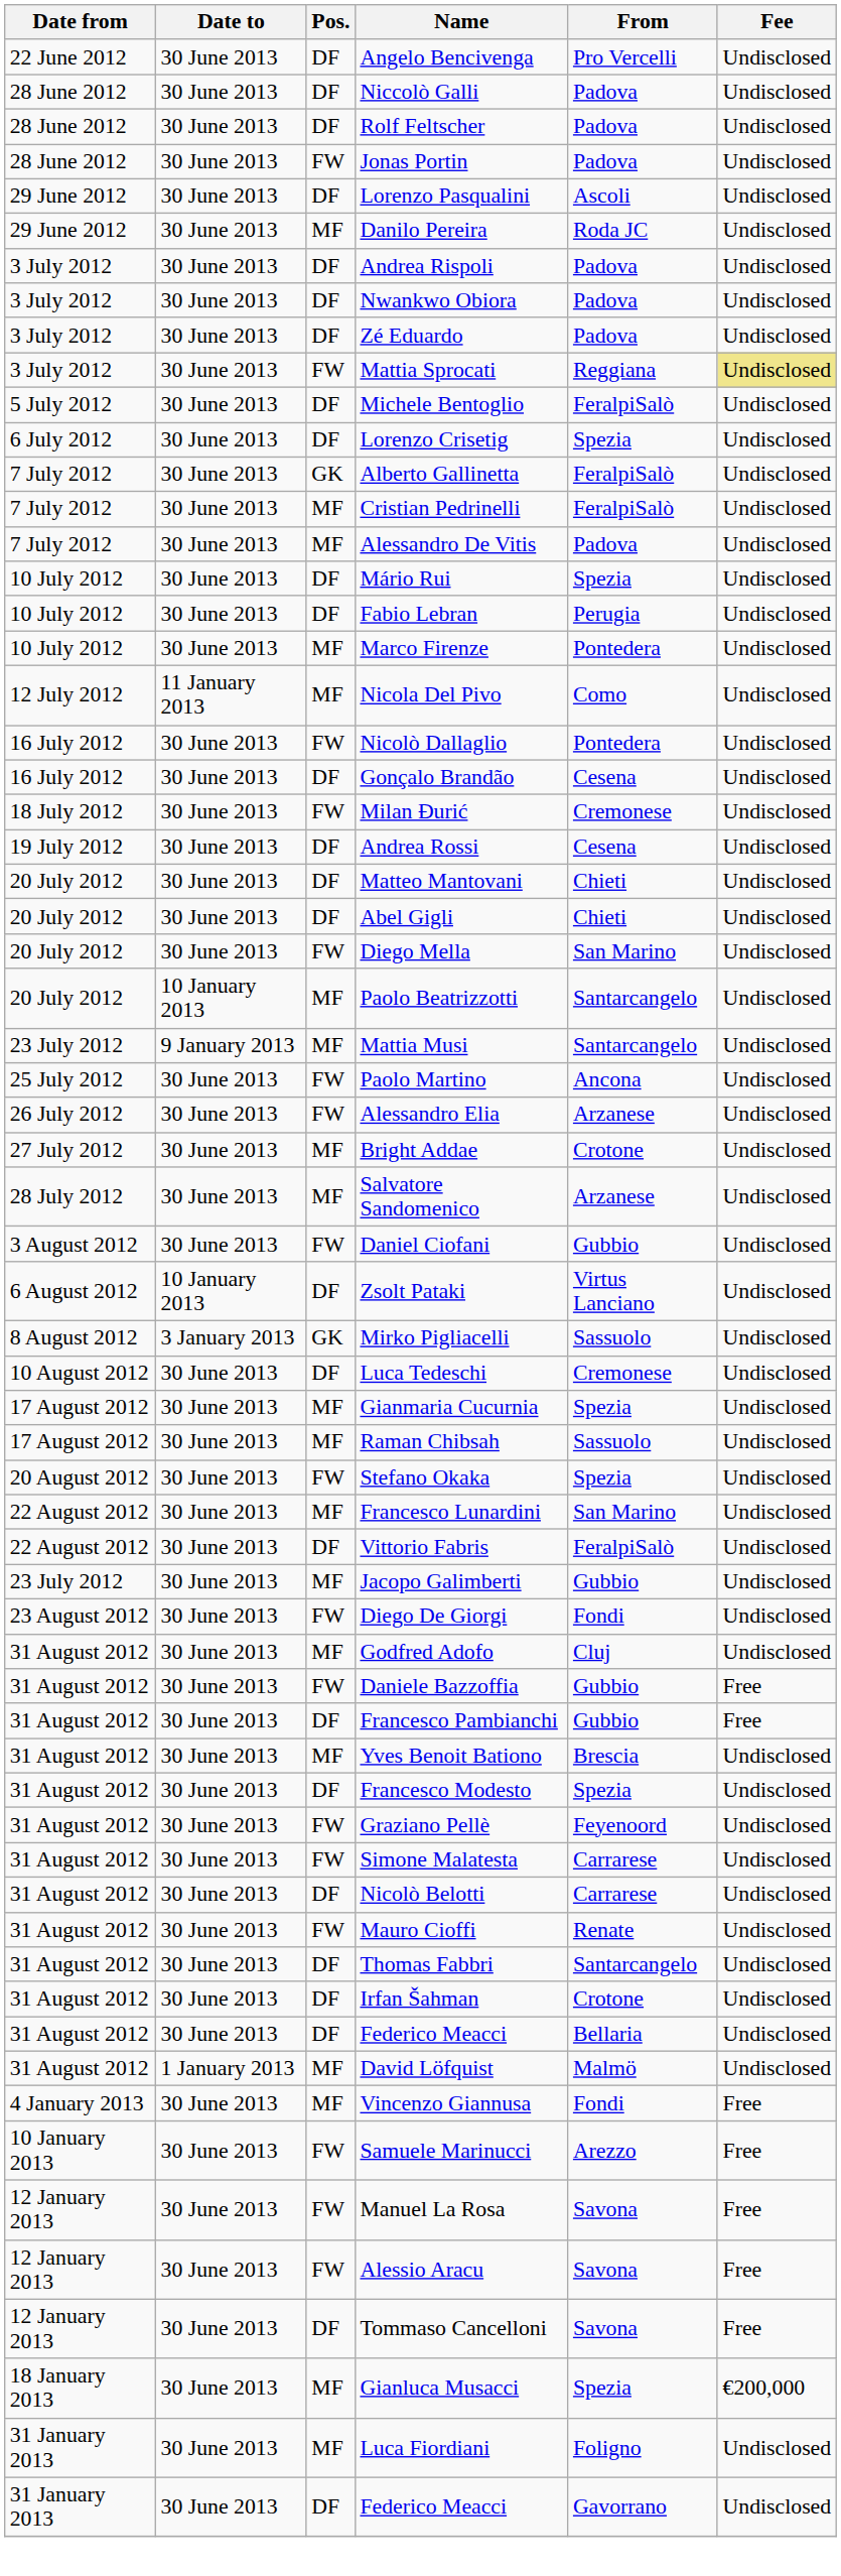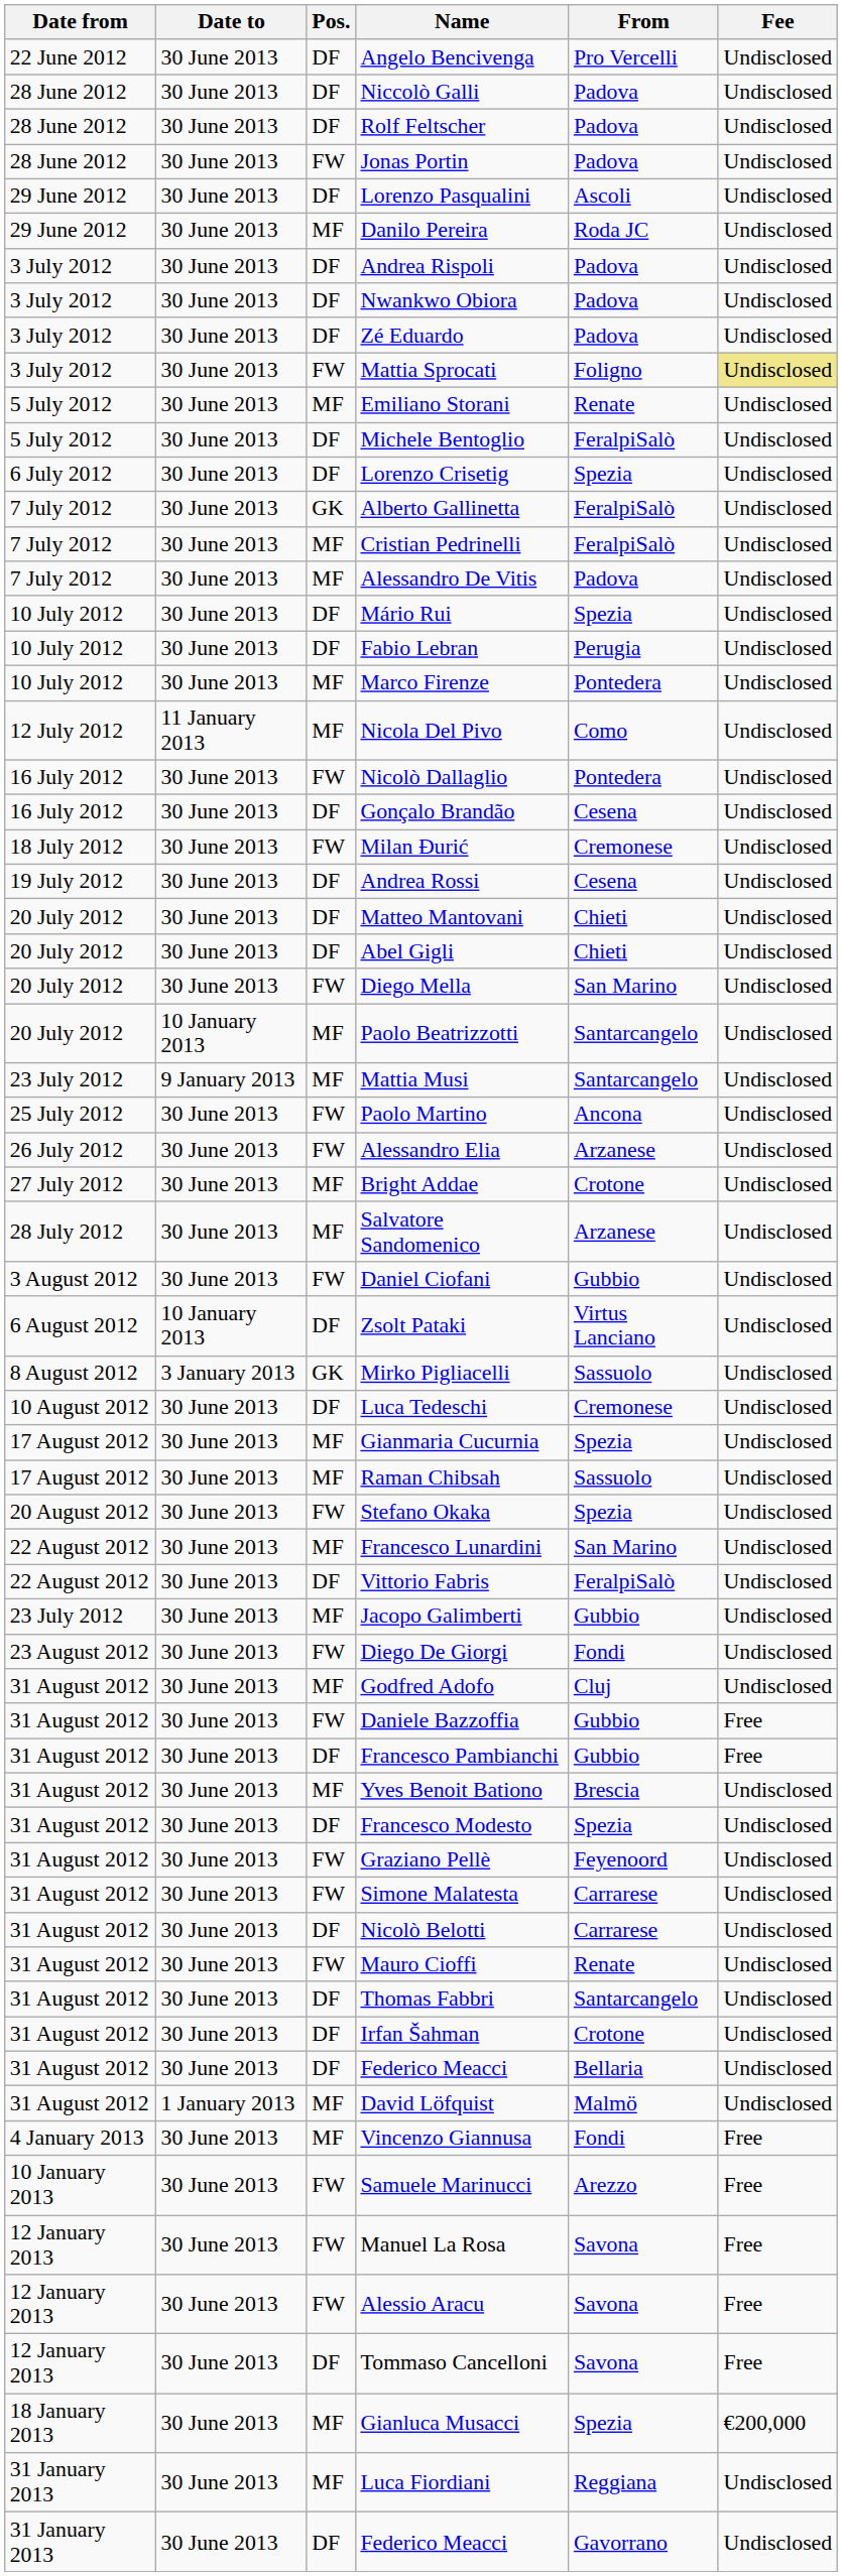Mattia Sprocati | From: Reggiana -> Foligno
+ row: 5 July 2012 | 30 June 2013 | MF | Emiliano Storani | Renate | Undisclosed
Luca Fiordiani | From: Foligno -> Reggiana
